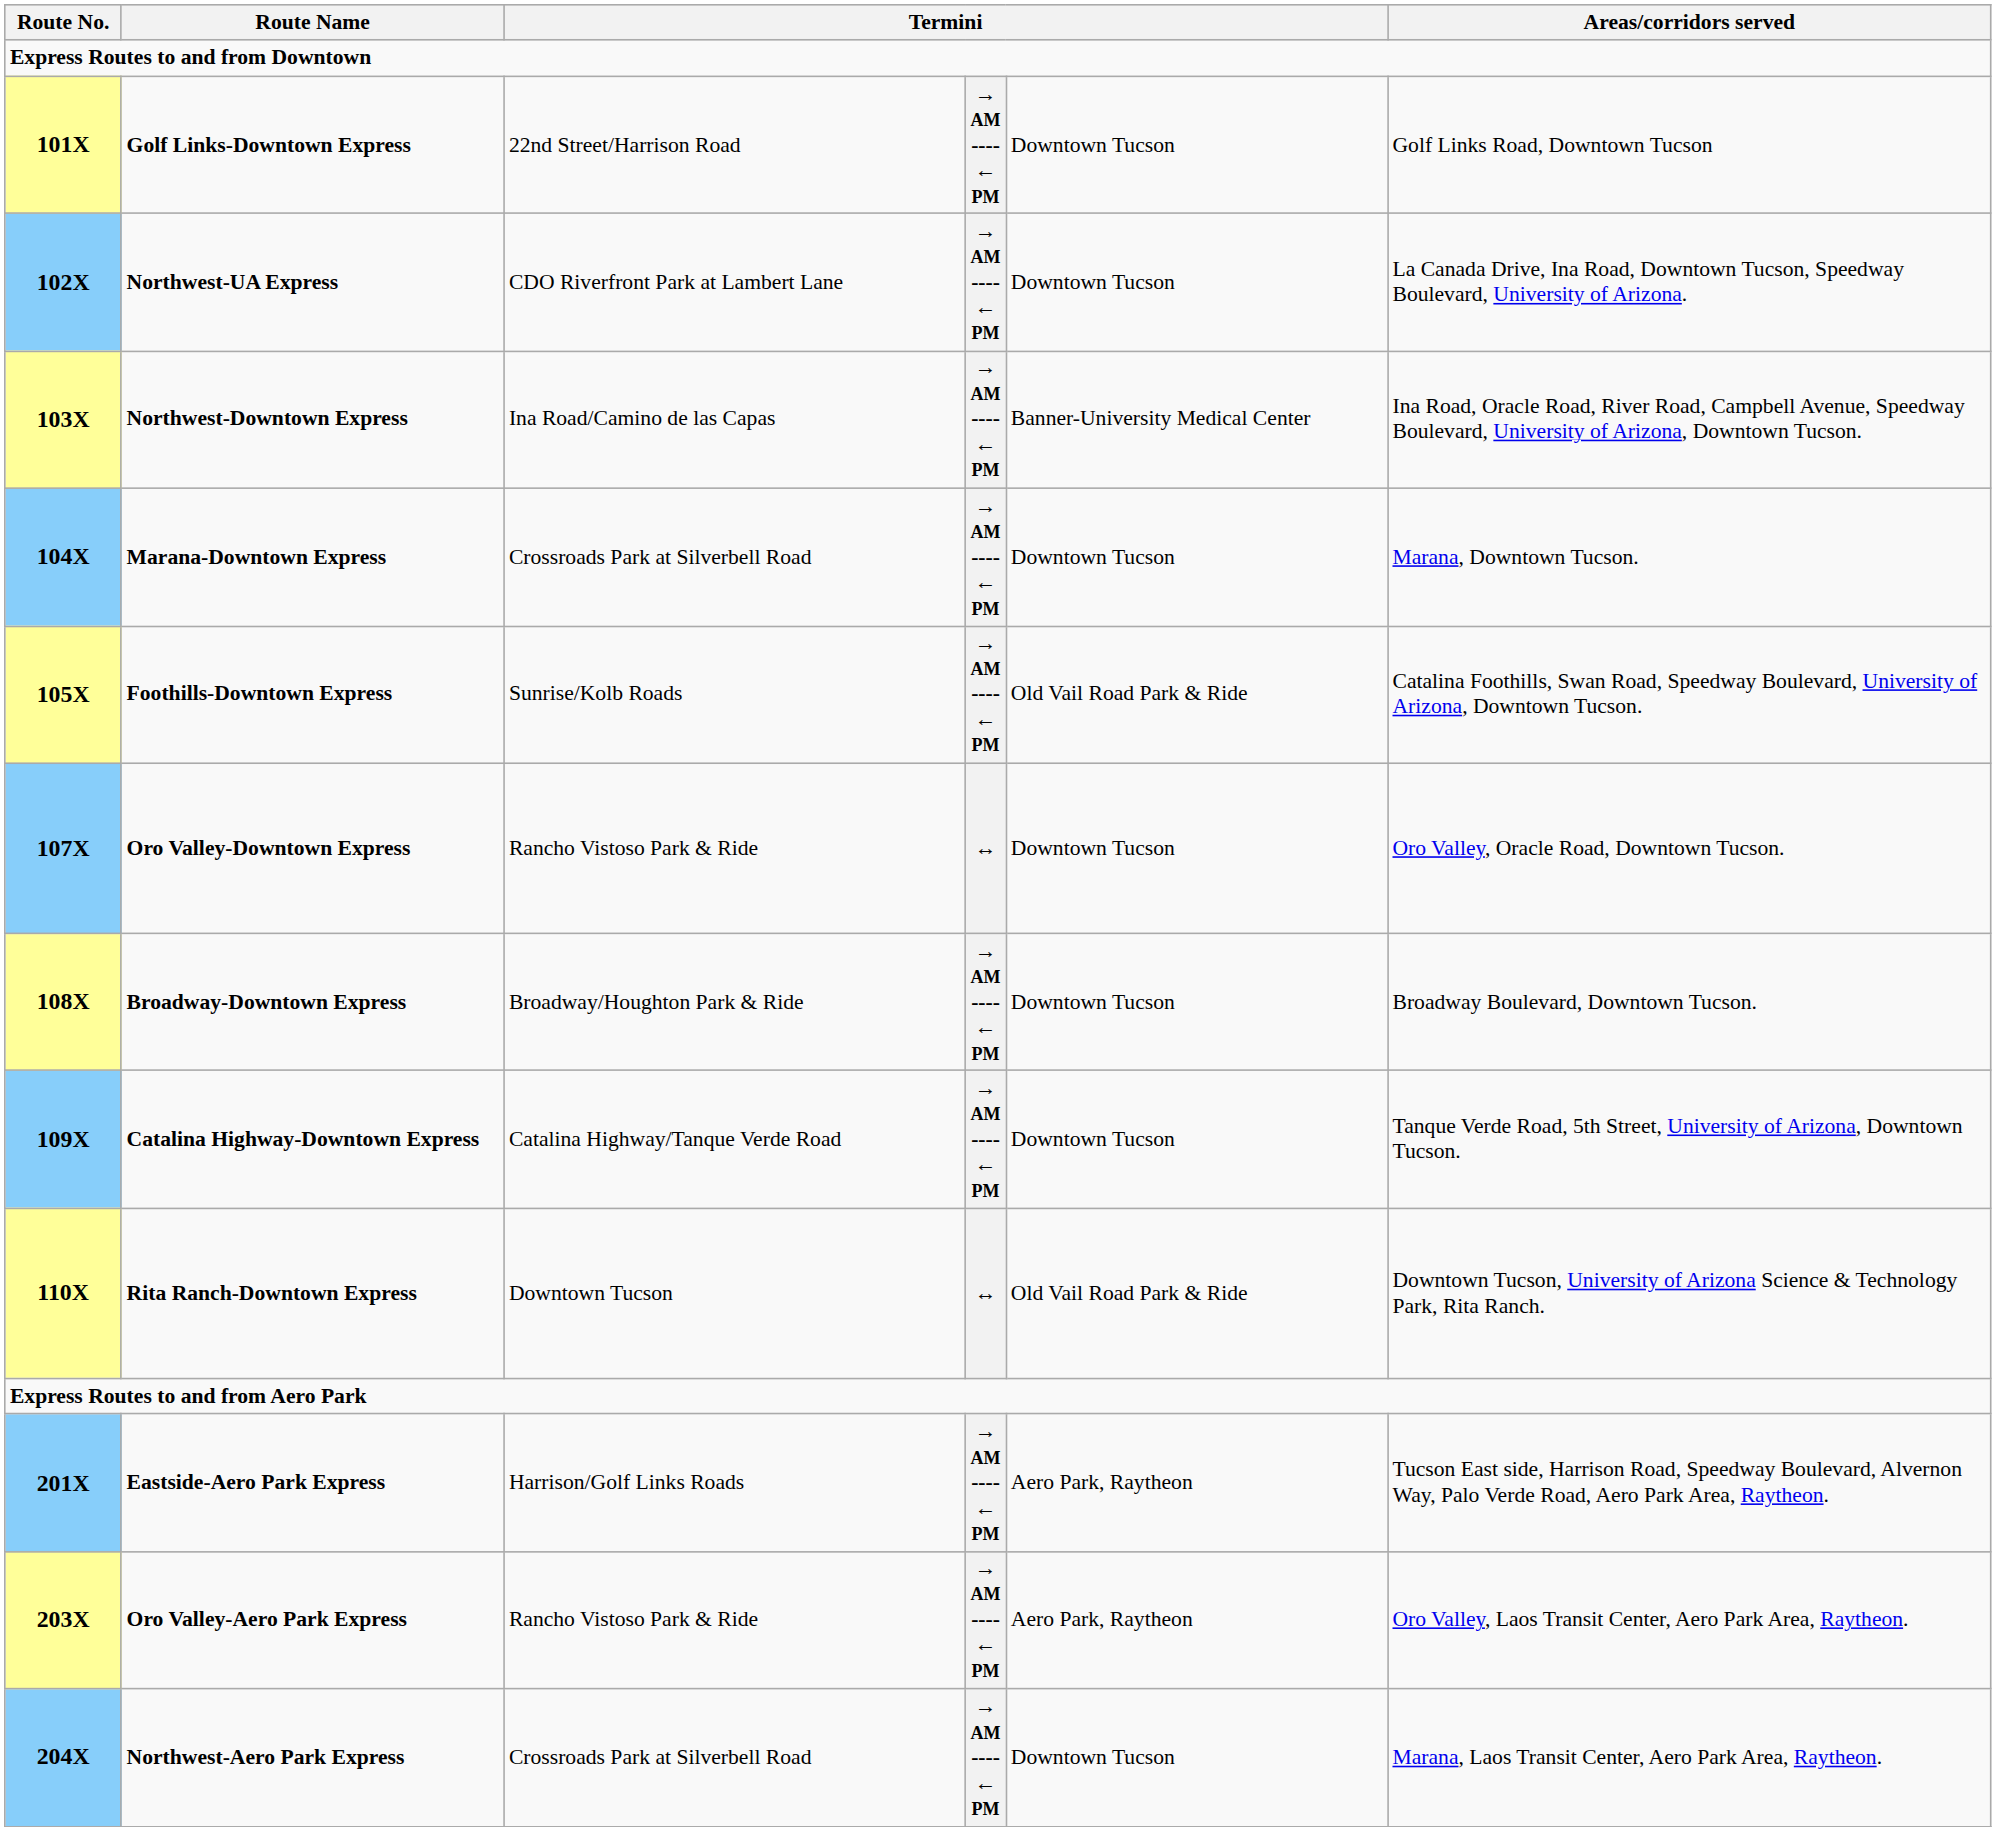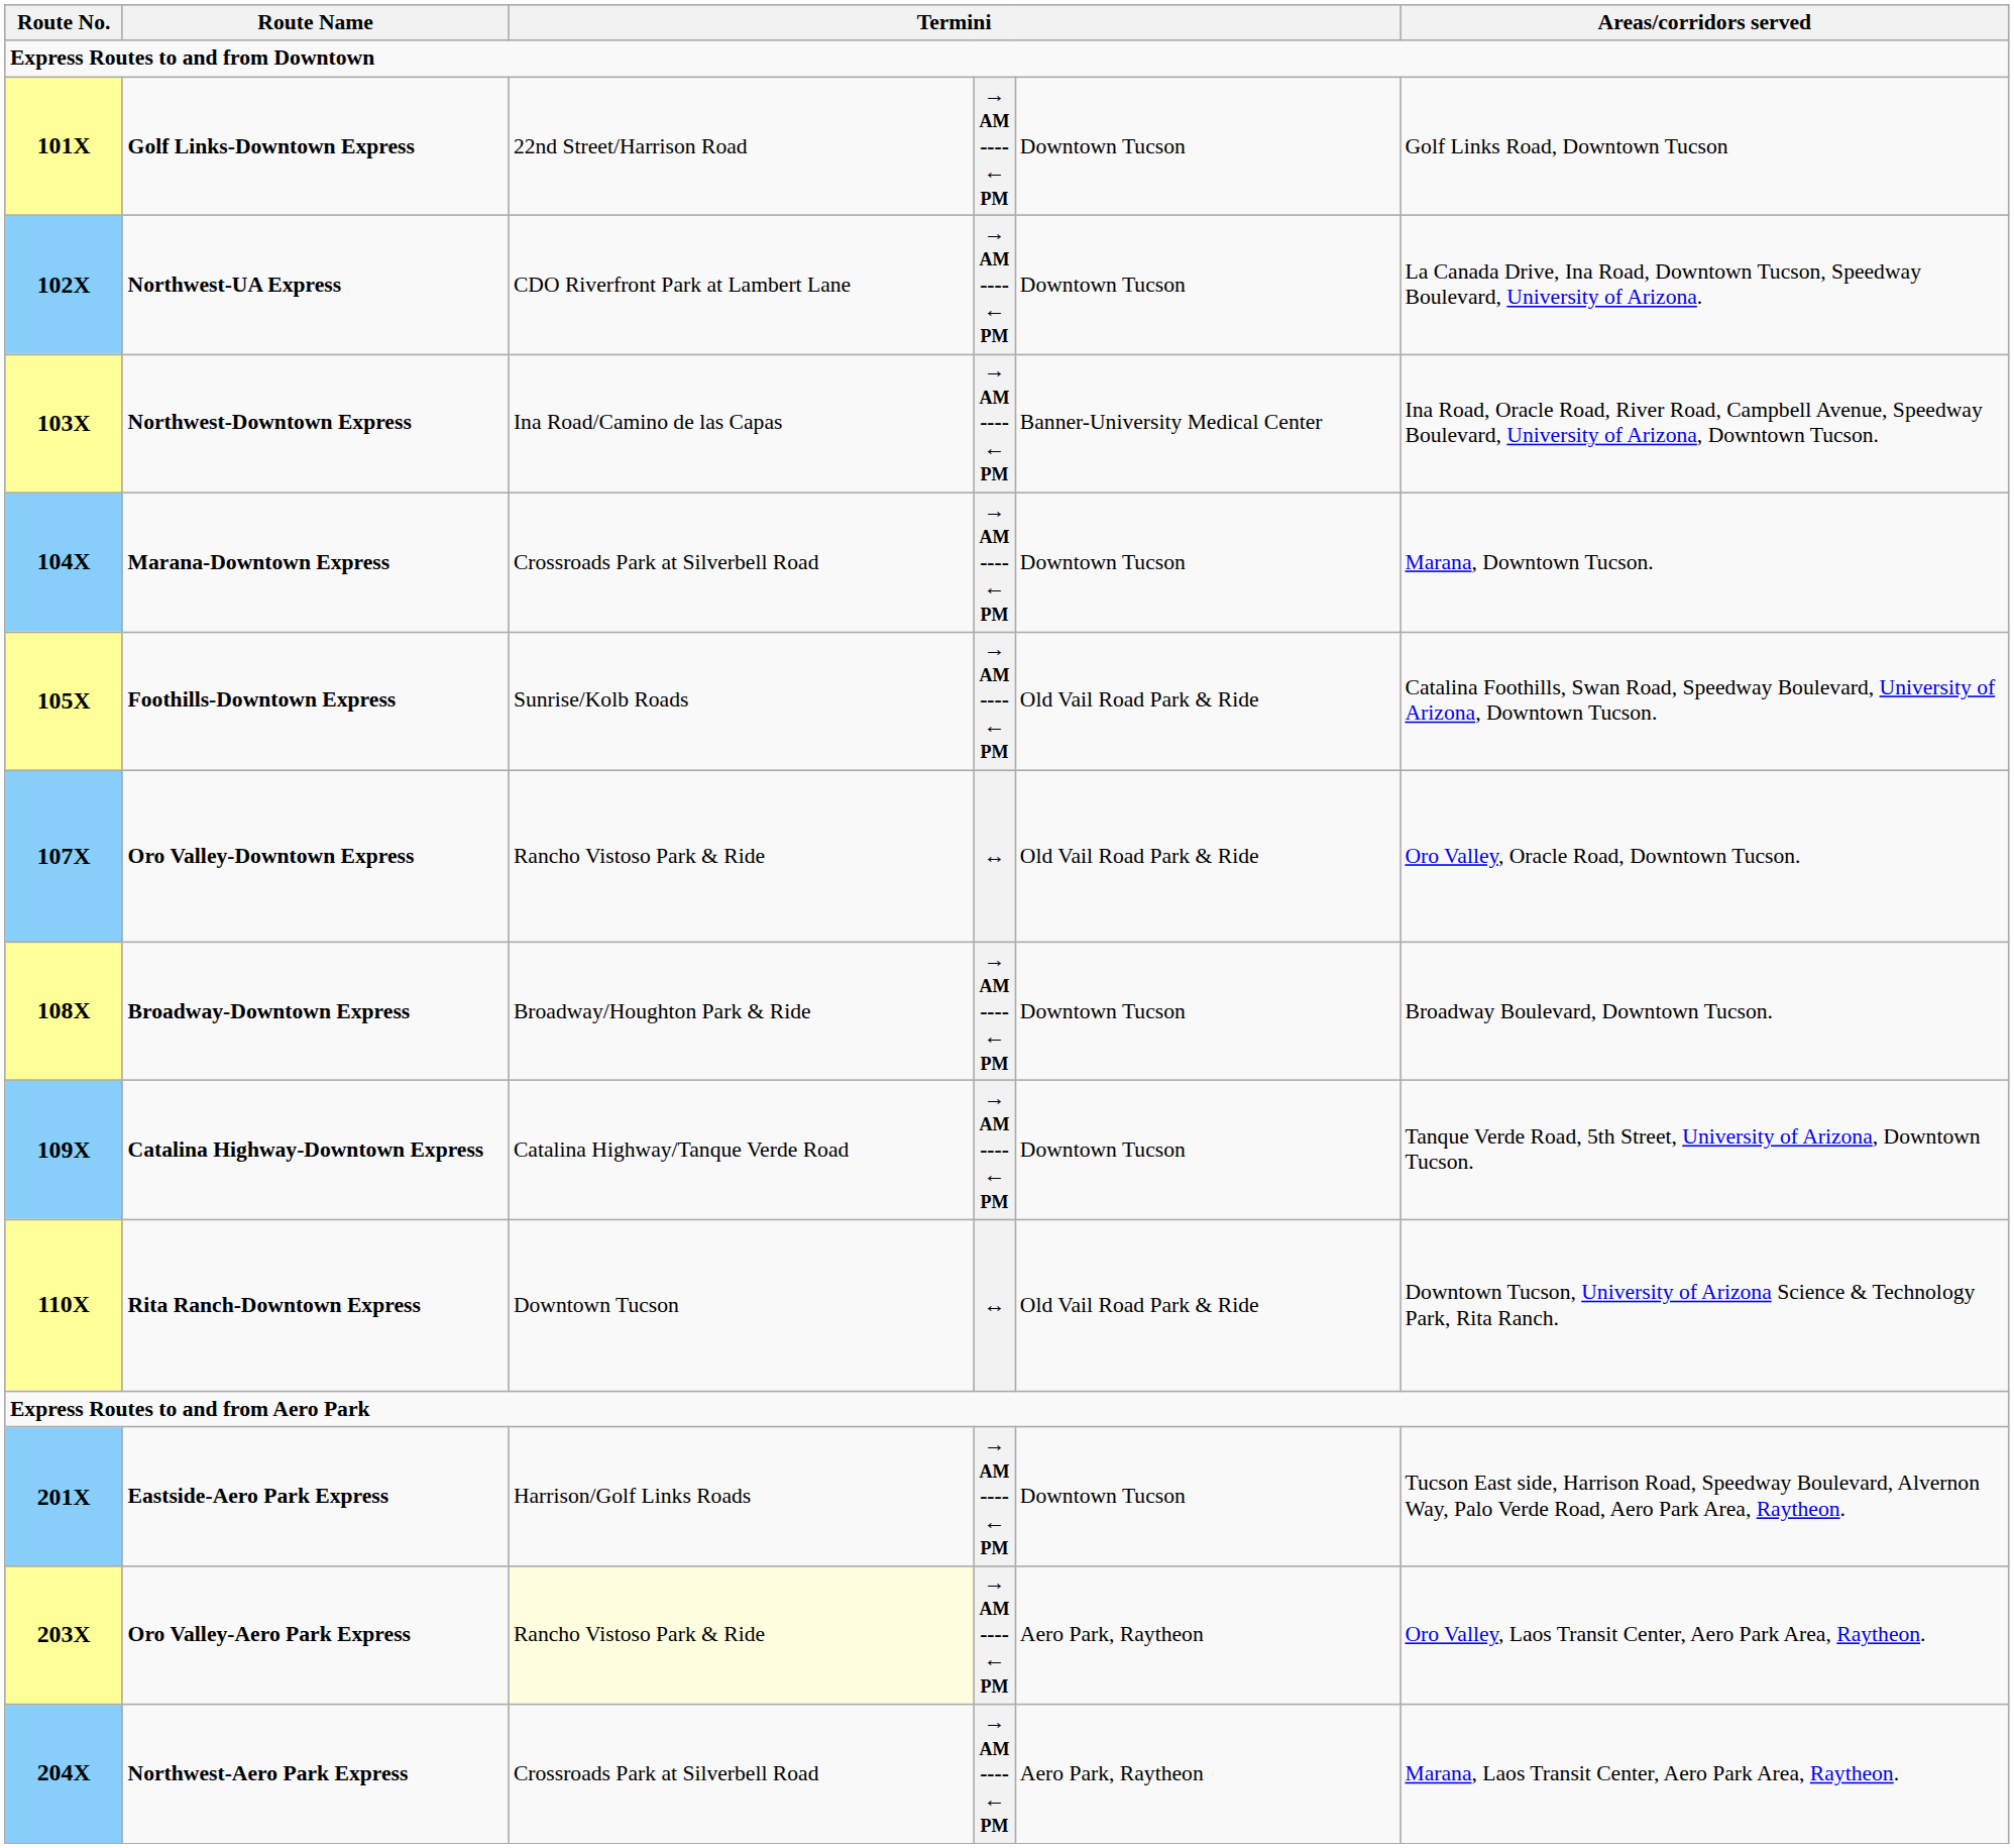Oro Valley-Downtown Express | column 5: Downtown Tucson -> Old Vail Road Park & Ride
Eastside-Aero Park Express | column 5: Aero Park, Raytheon -> Downtown Tucson
Oro Valley-Aero Park Express | column 3: no background -> lightyellow background
Northwest-Aero Park Express | column 5: Downtown Tucson -> Aero Park, Raytheon
